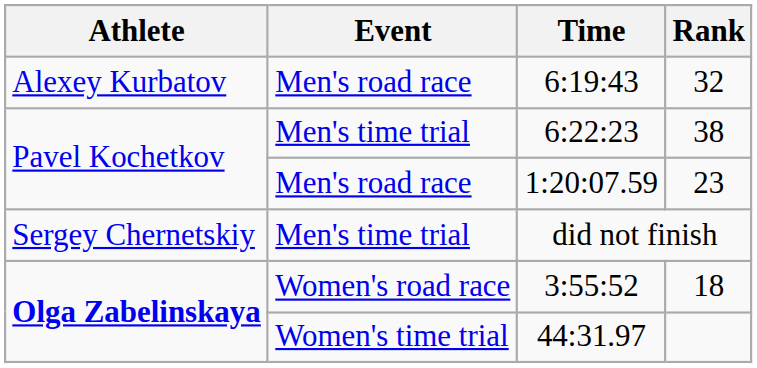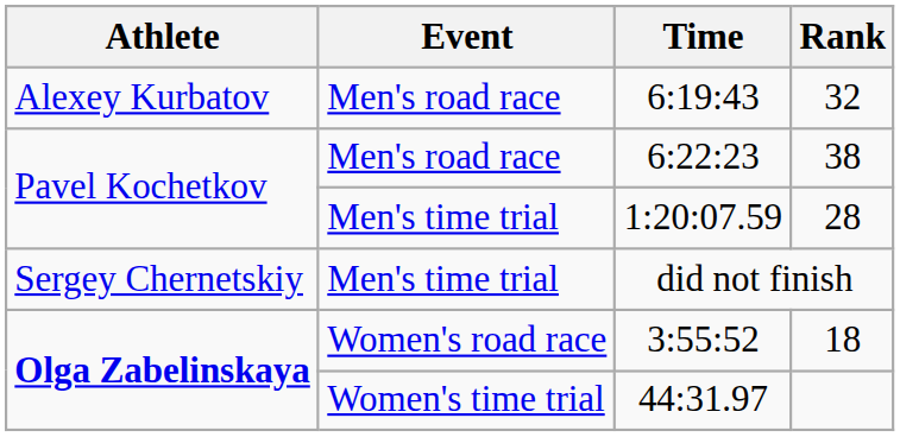6:22:23 | Event: Men's time trial -> Men's road race
1:20:07.59 | Event: Men's road race -> Men's time trial
1:20:07.59 | Rank: 23 -> 28
